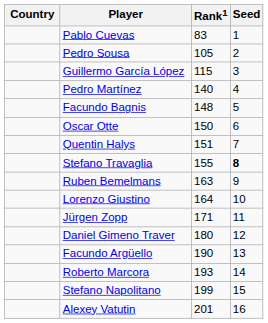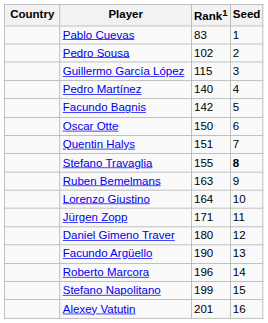Pedro Sousa | Rank1: 105 -> 102
Facundo Bagnis | Rank1: 148 -> 142
Roberto Marcora | Rank1: 193 -> 196
